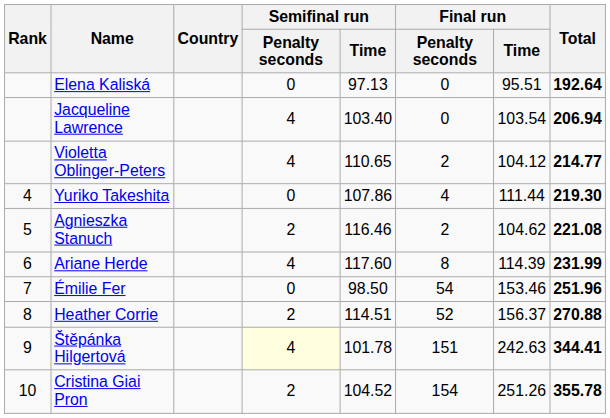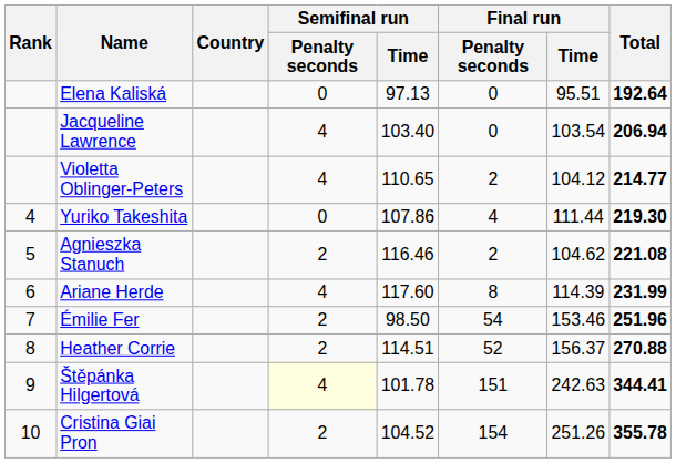Émilie Fer | Semifinal run / Penalty seconds: 0 -> 2
